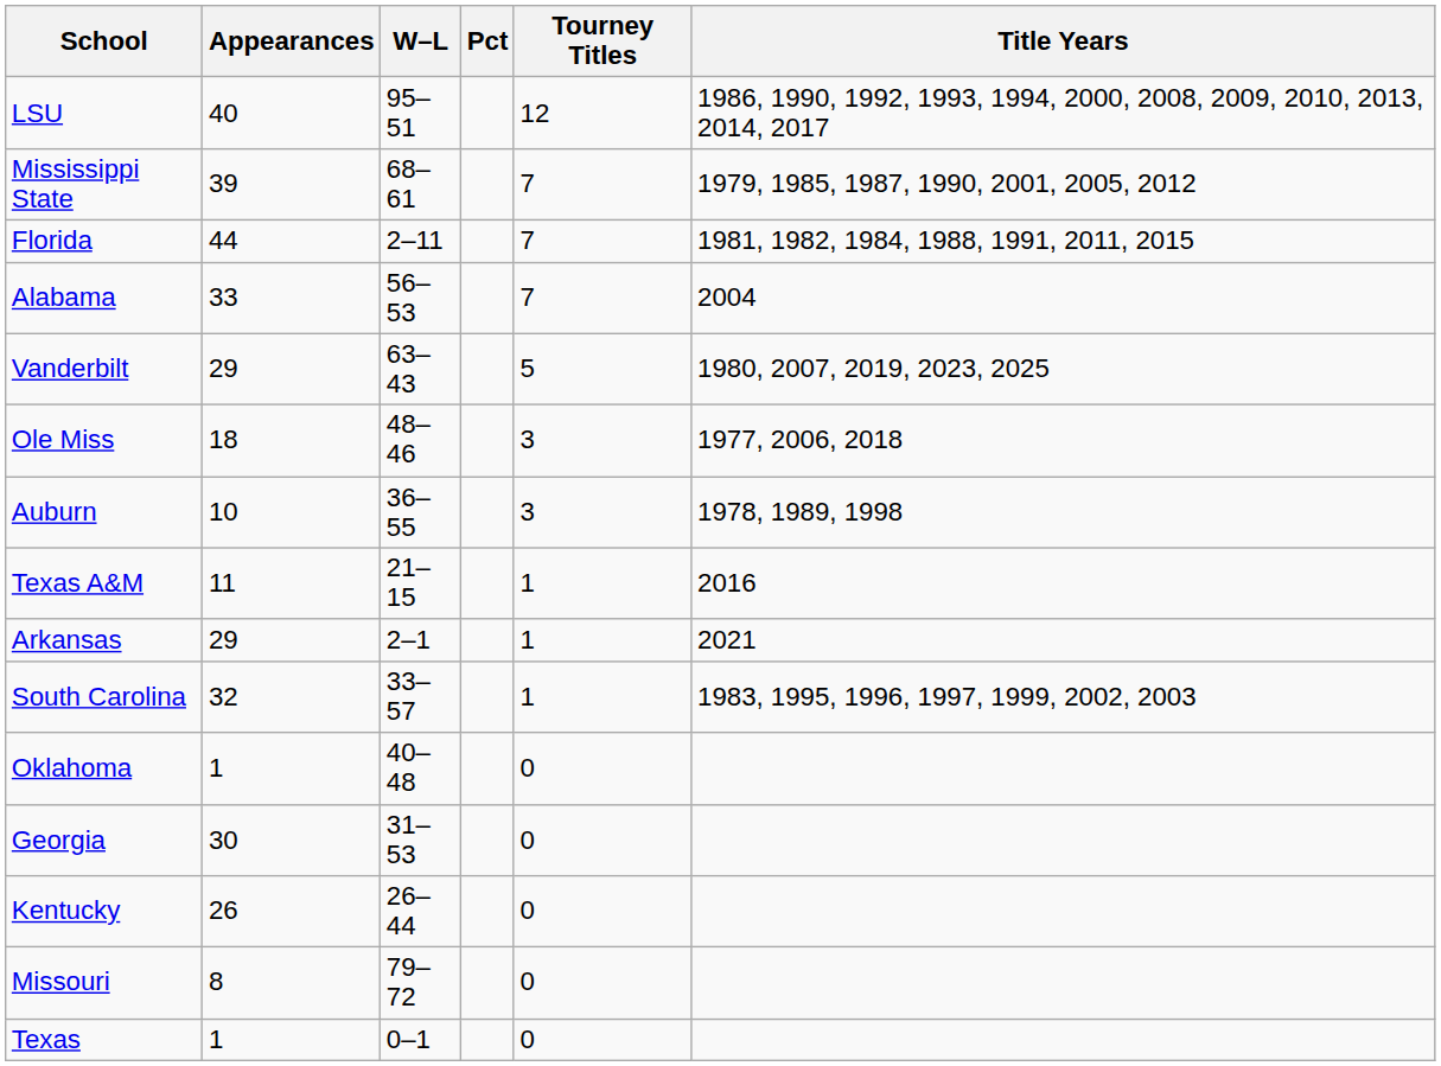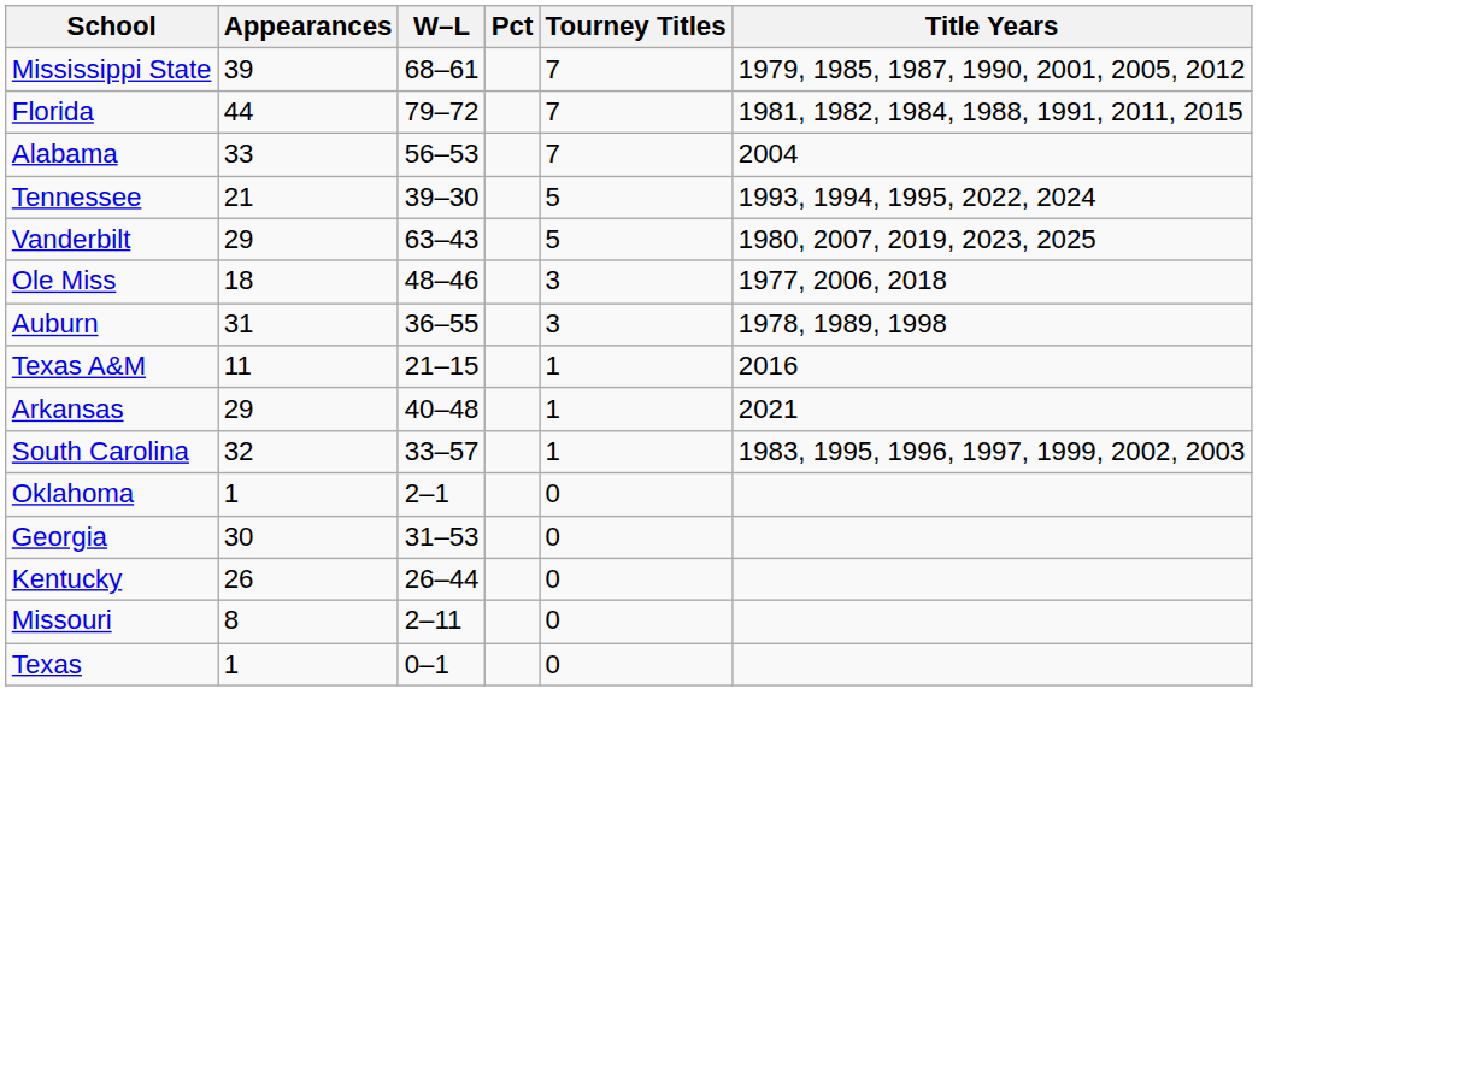- row: LSU | 40 | 95–51 | 12 | 1986, 1990, 1992, 1993, 1994, 2000, 2008, 2009, 2010, 2013, 2014, 2017
Florida | W–L: 2–11 -> 79–72
+ row: Tennessee | 21 | 39–30 | 5 | 1993, 1994, 1995, 2022, 2024
Auburn | Appearances: 10 -> 31
Arkansas | W–L: 2–1 -> 40–48
Oklahoma | W–L: 40–48 -> 2–1
Missouri | W–L: 79–72 -> 2–11
